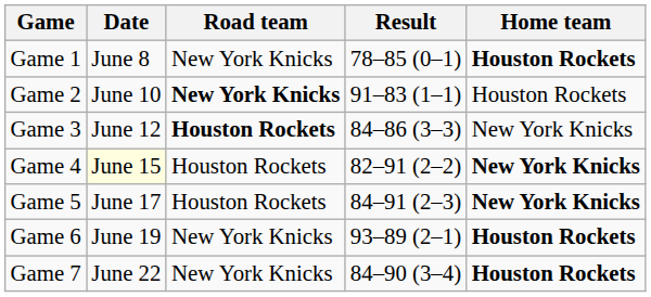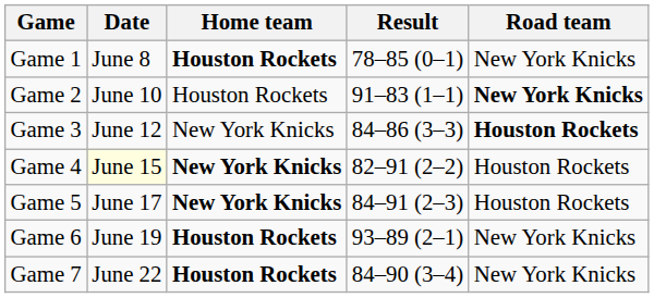columns swapped: Road team <-> Home team
